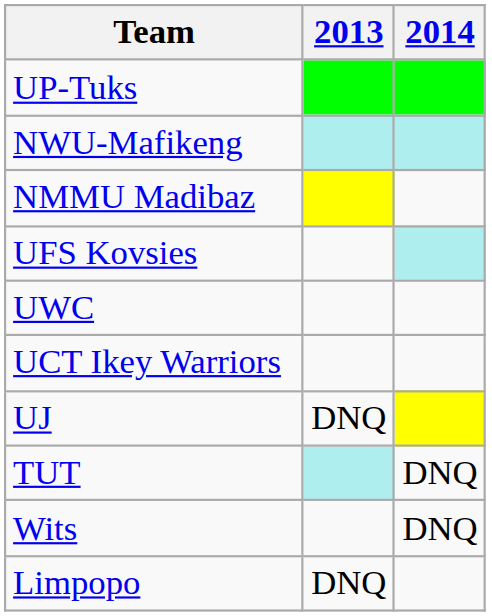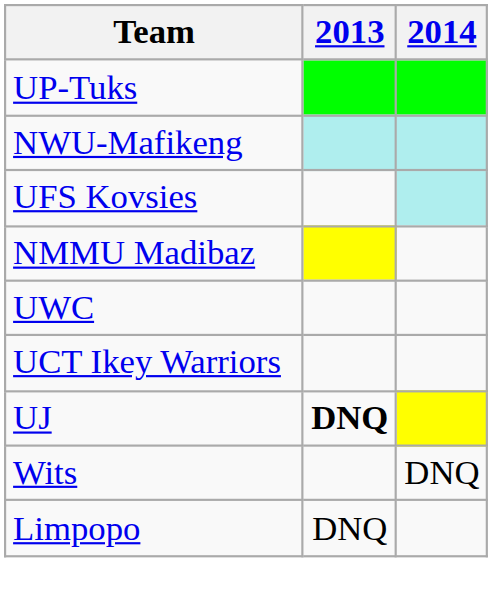rows swapped: NMMU Madibaz <-> UFS Kovsies
UJ | 2013: normal -> bold
- row: TUT | DNQ
